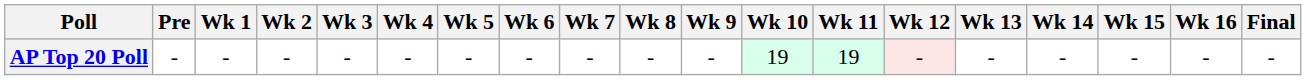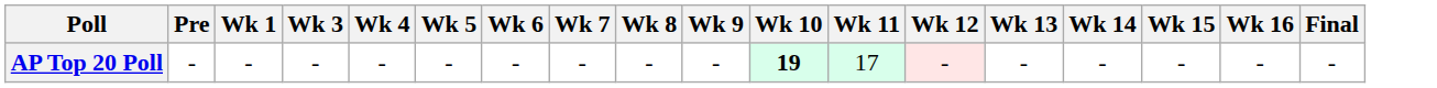- column: Wk 2 | -
AP Top 20 Poll | Wk 10: normal -> bold
AP Top 20 Poll | Wk 11: 19 -> 17
